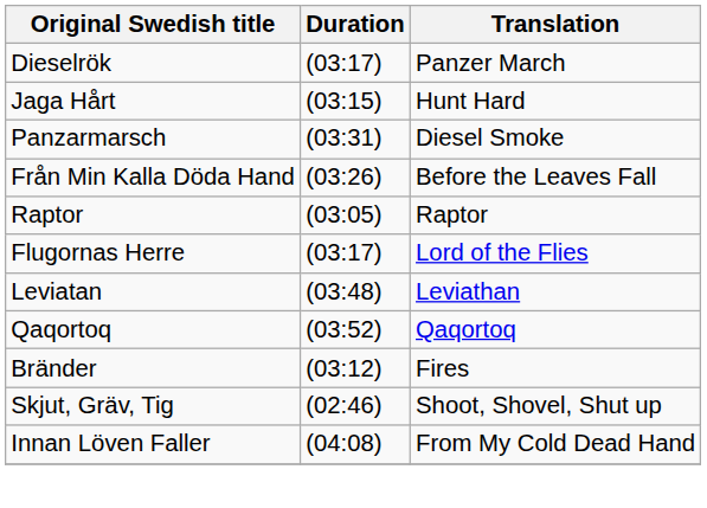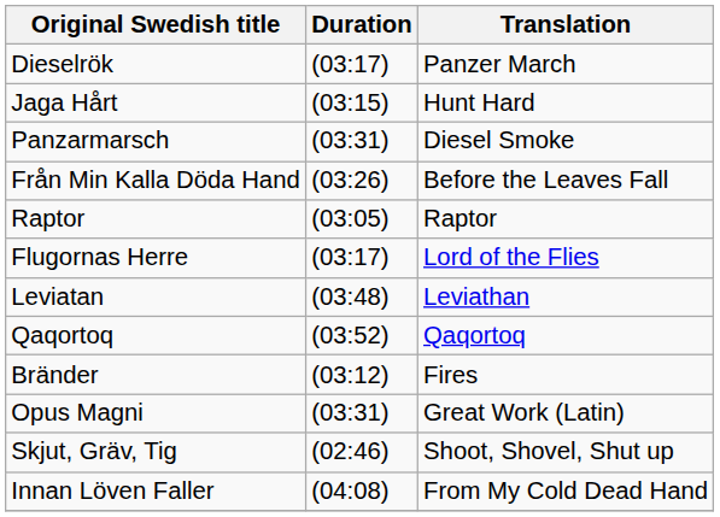+ row: Opus Magni | (03:31) | Great Work (Latin)
